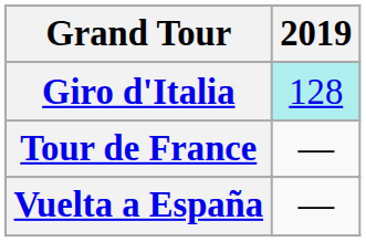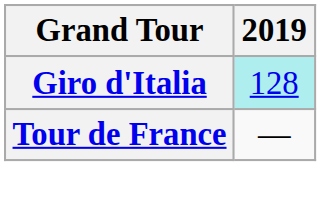- row: Vuelta a España | —
